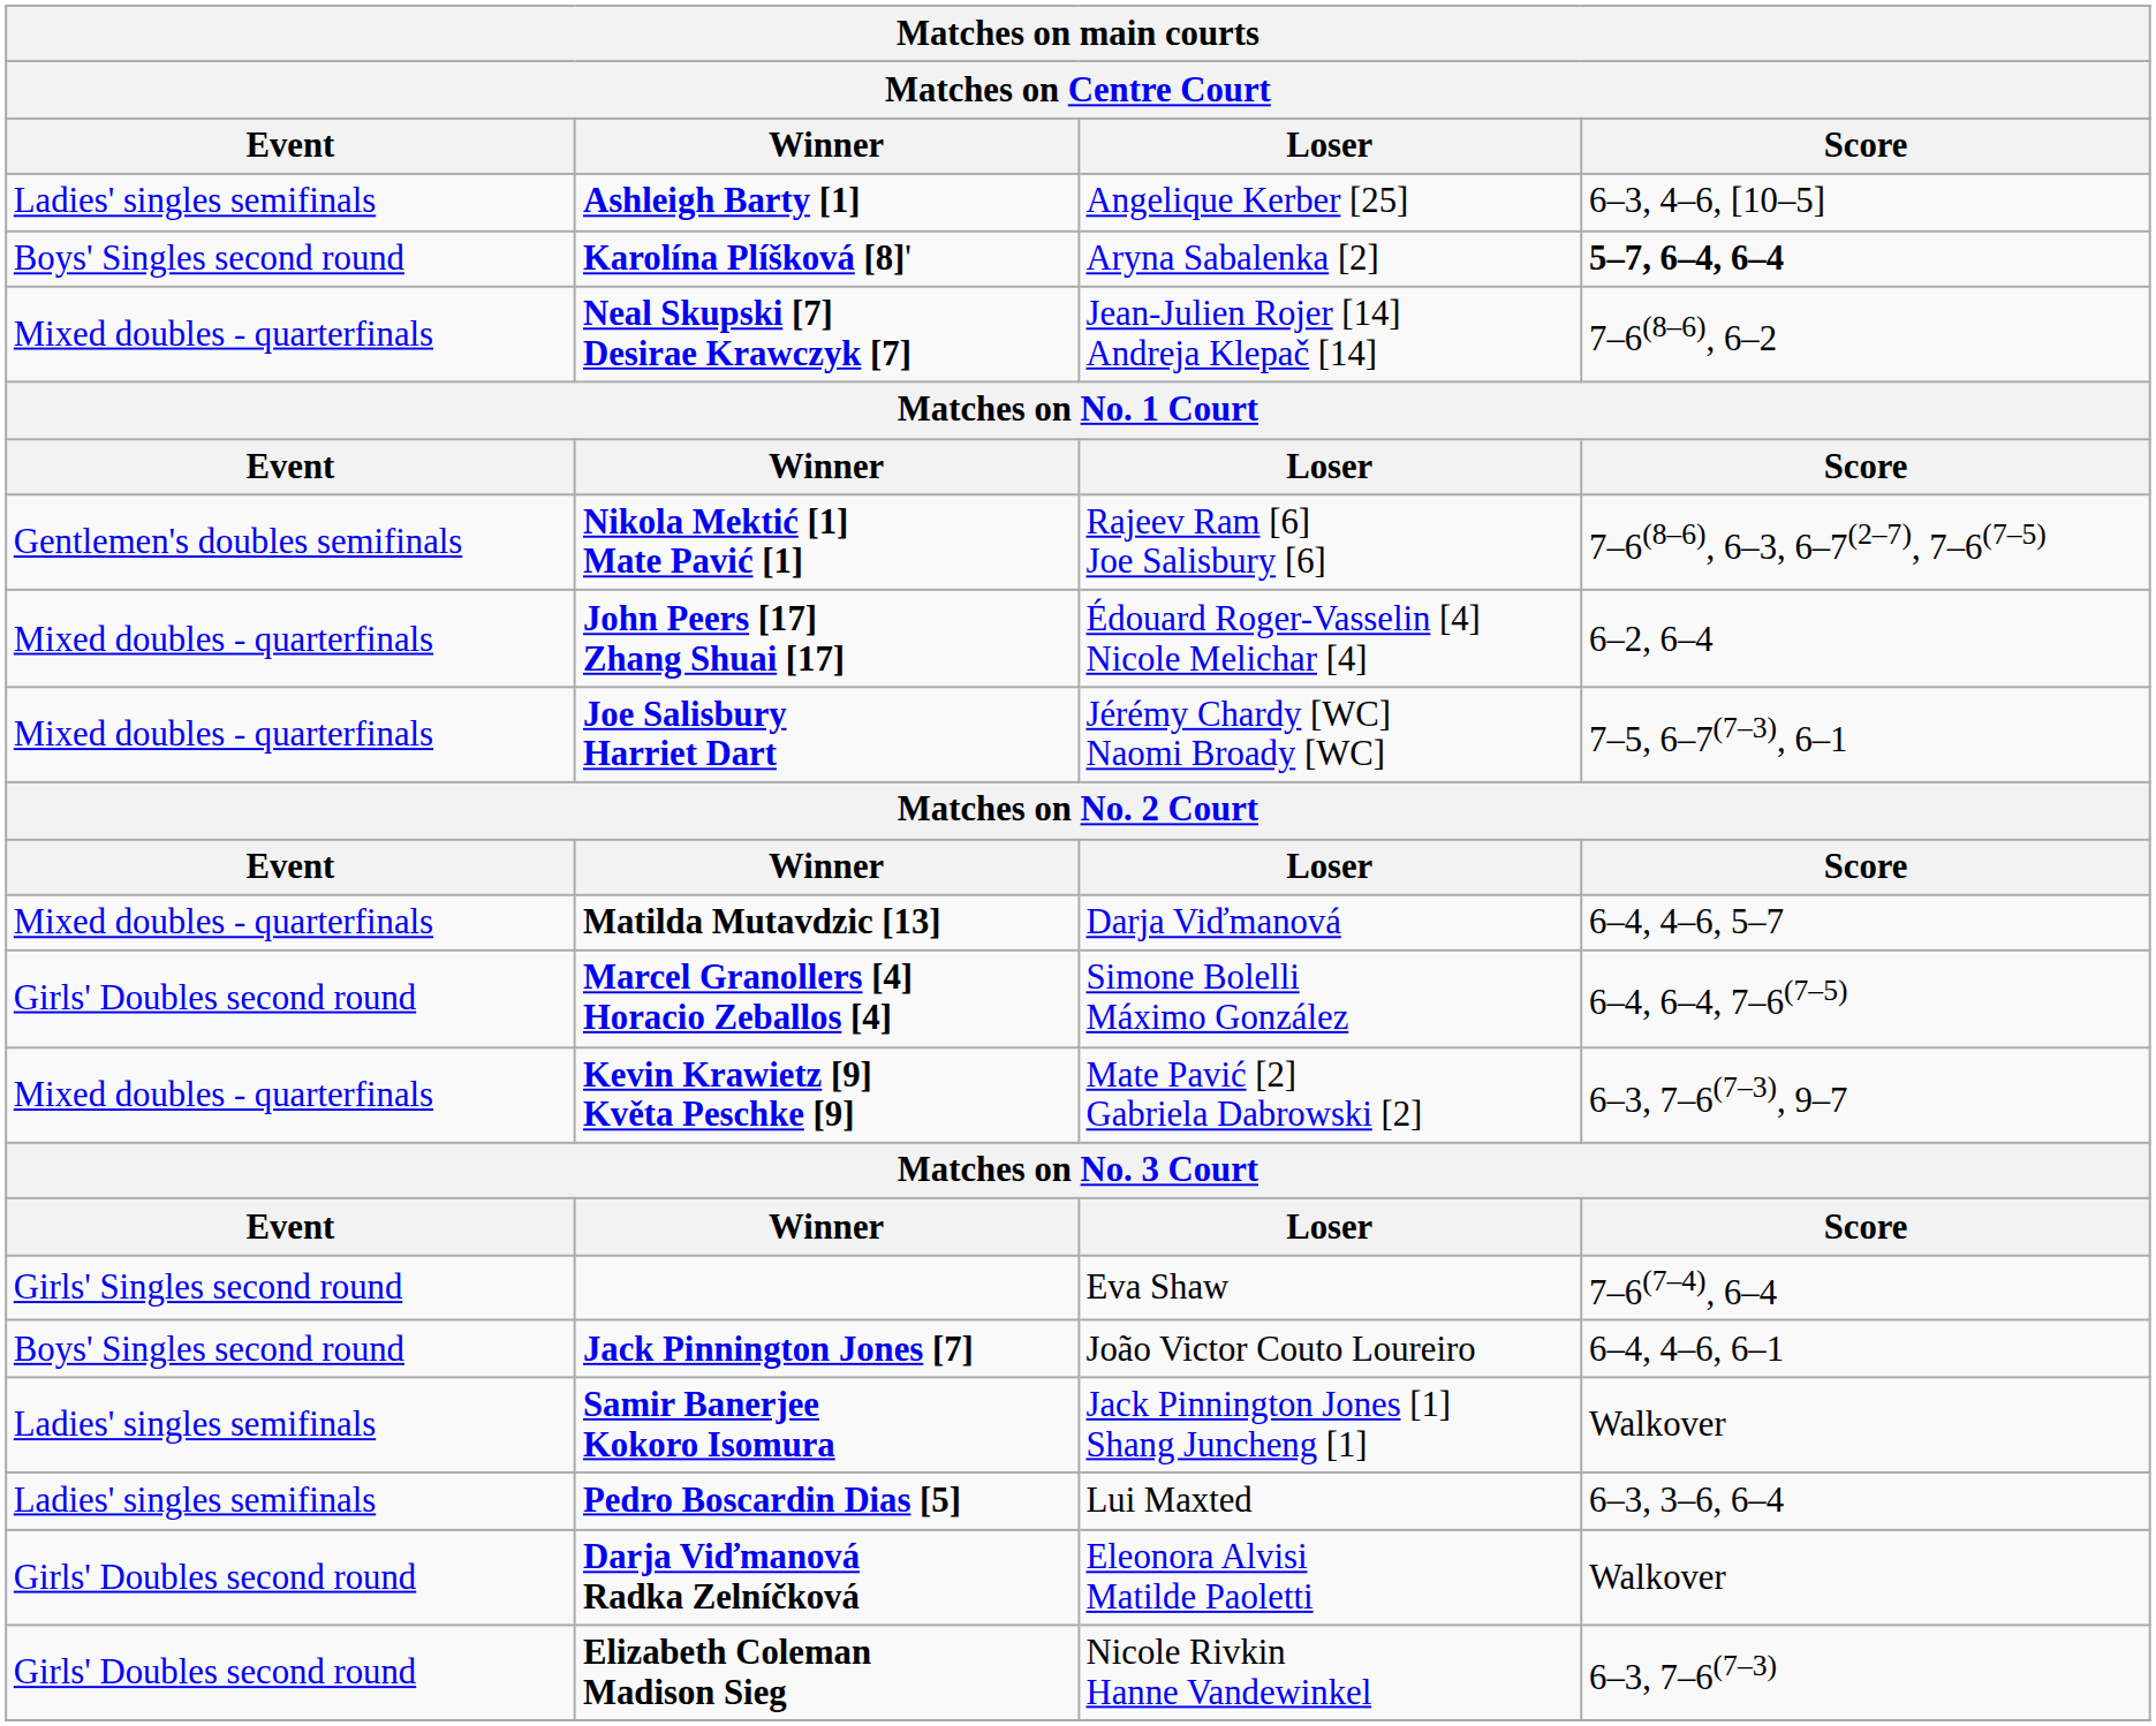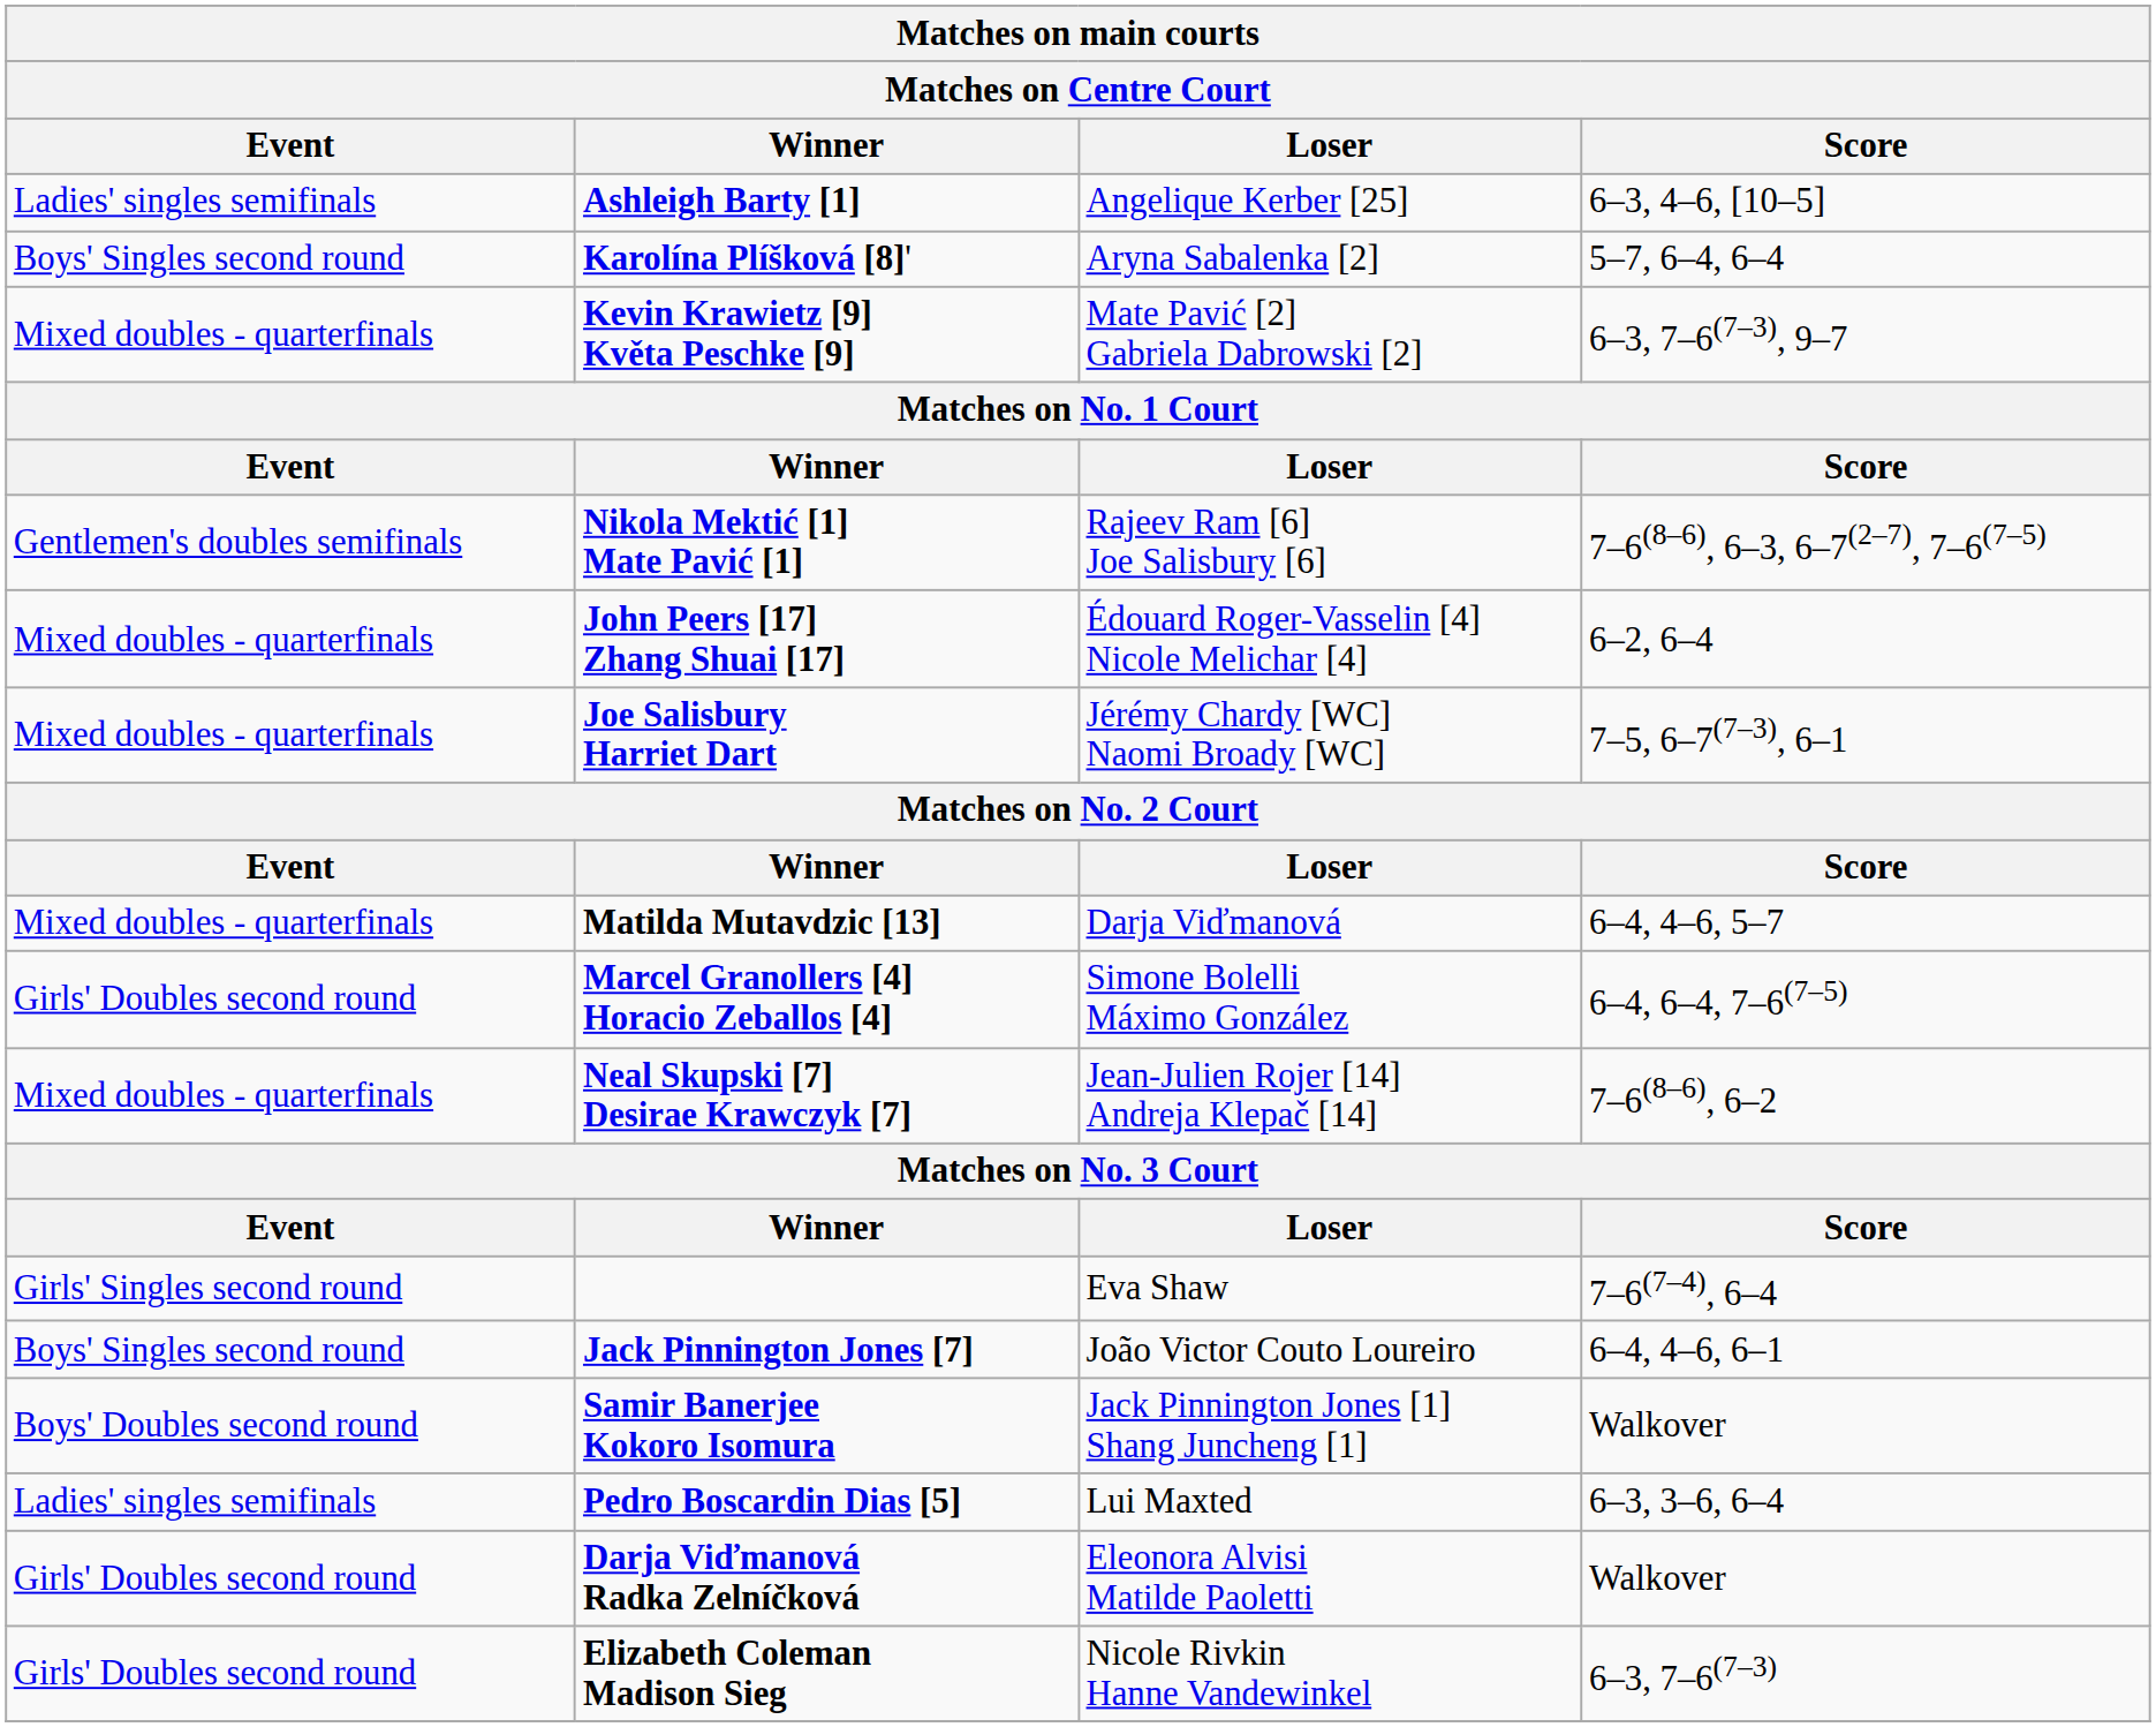Karolína Plíšková [8]' | Score: bold -> normal
rows swapped: Neal Skupski [7] Desirae Krawczyk [7] <-> Kevin Krawietz [9] Květa Peschke [9]
Samir Banerjee Kokoro Isomura | Event: Ladies' singles semifinals -> Boys' Doubles second round
